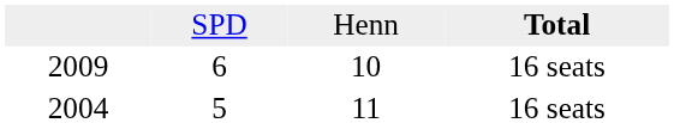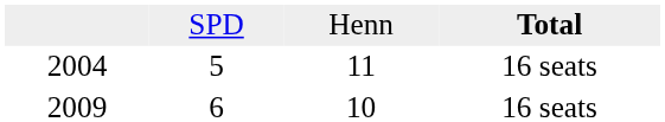rows swapped: 2009 <-> 2004
